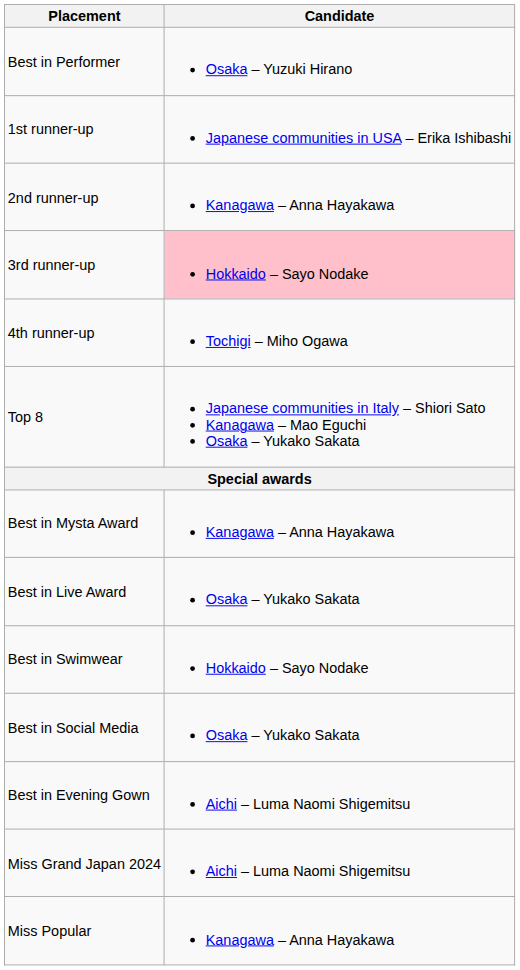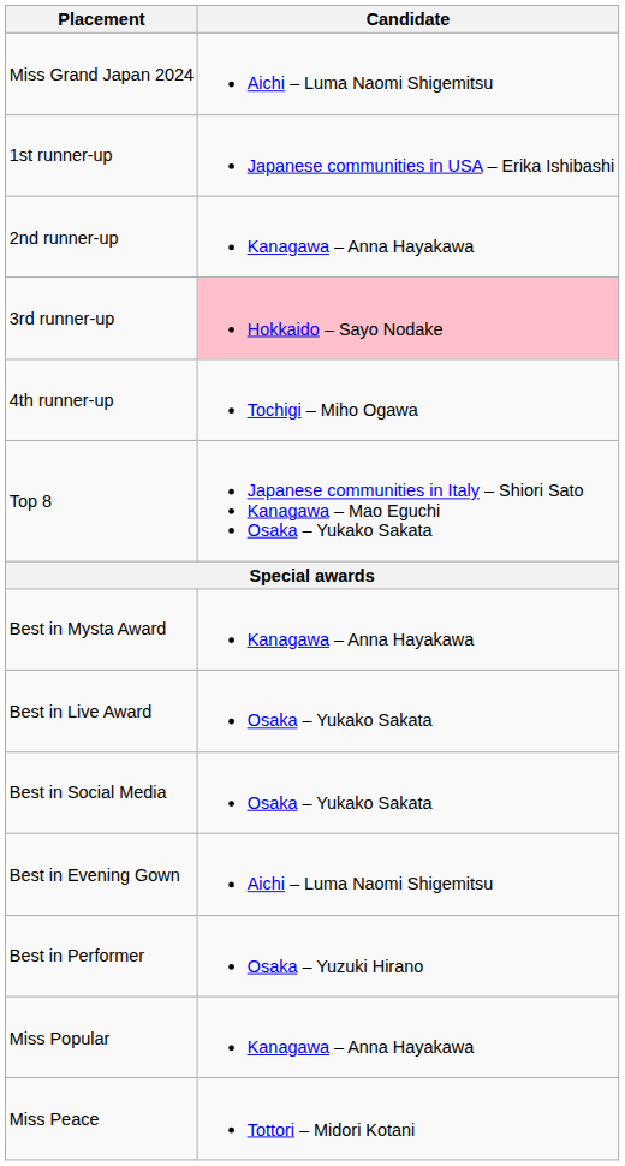rows swapped: Miss Grand Japan 2024 <-> Best in Performer
- row: Best in Swimwear | Hokkaido – Sayo Nodake
+ row: Miss Peace | Tottori – Midori Kotani
